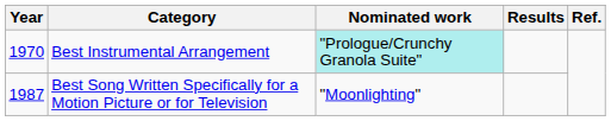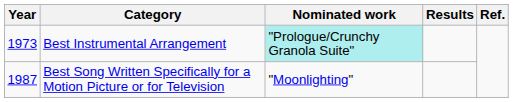Best Instrumental Arrangement | Year: 1970 -> 1973
